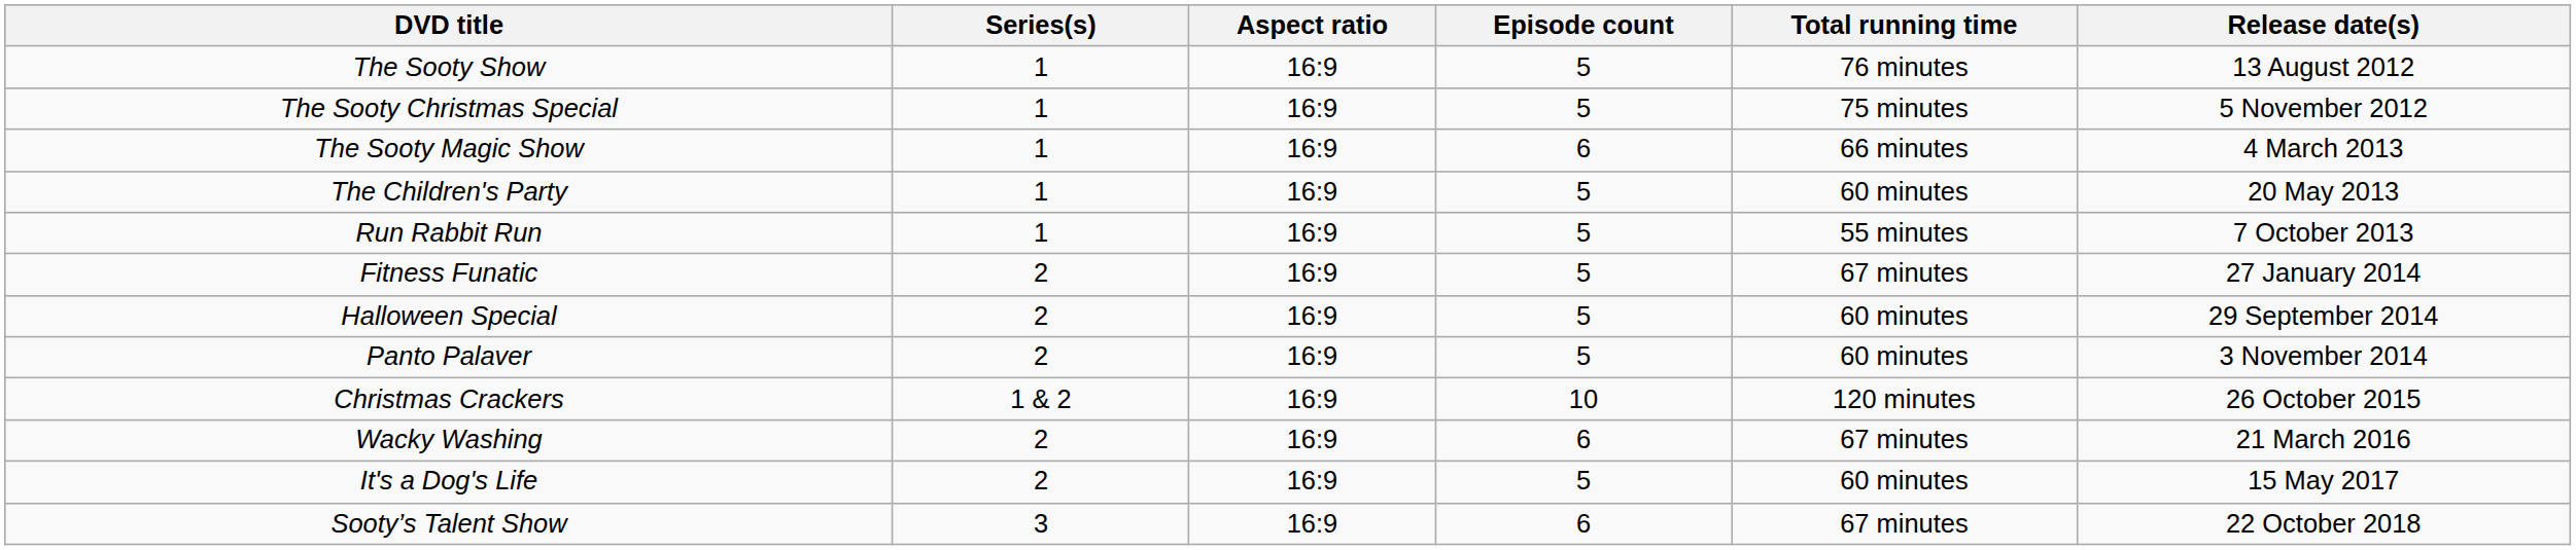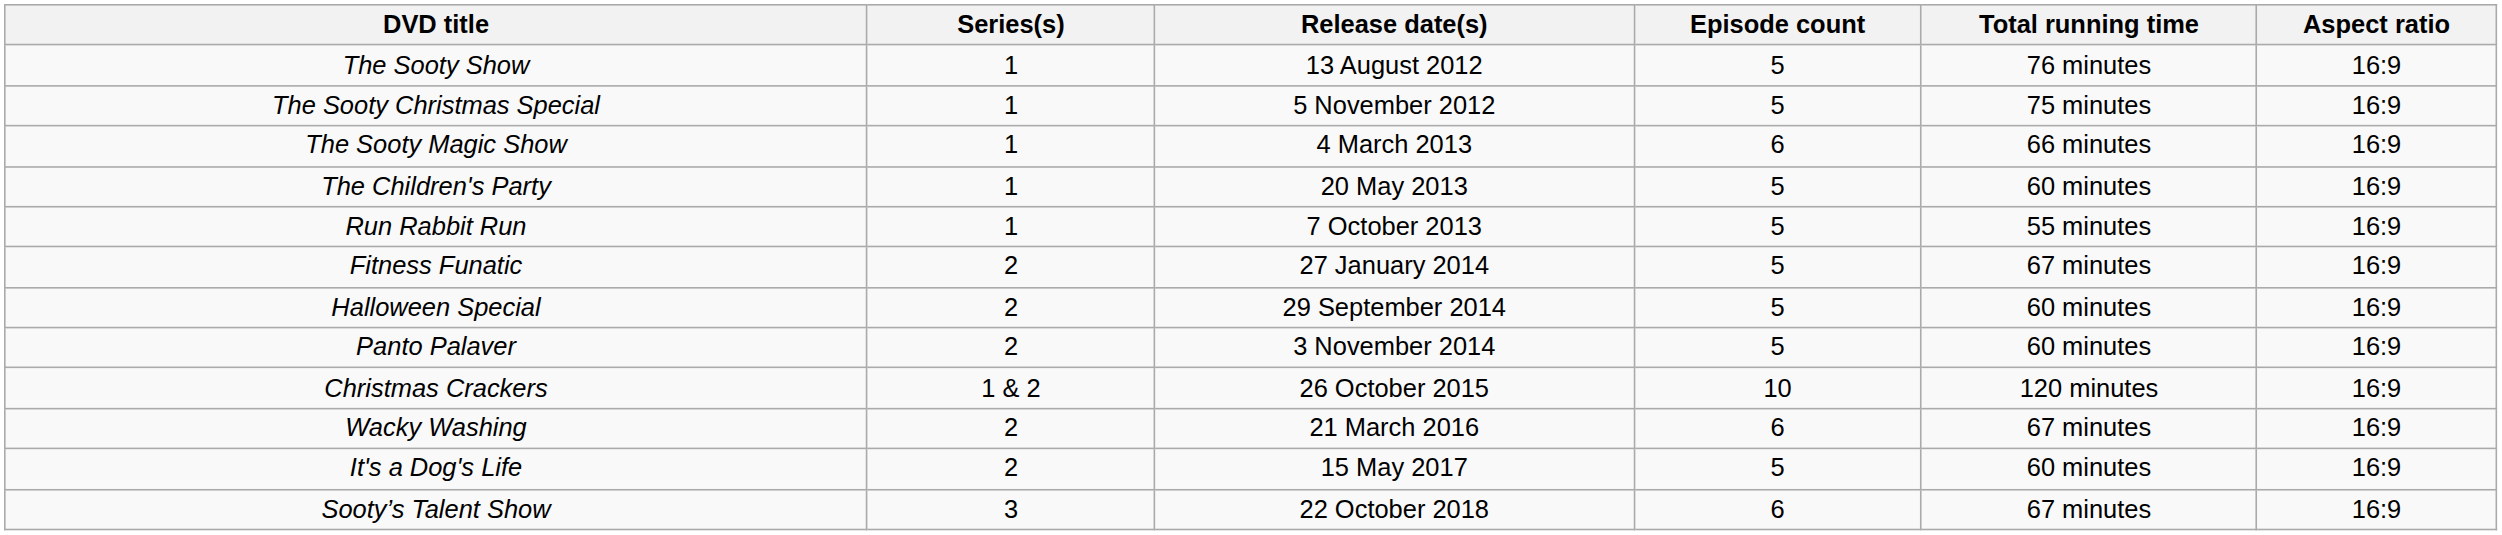columns swapped: Aspect ratio <-> Release date(s)
